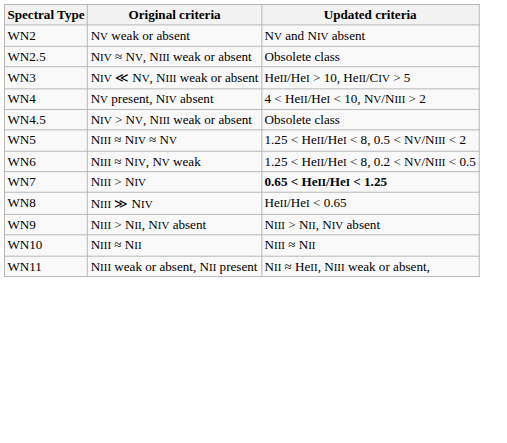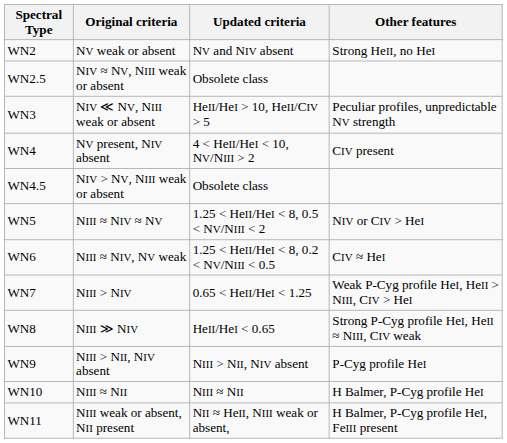+ column: Other features | Strong HeII, no HeI | Peculiar profiles, unpredictable NV strength | CIV present | NIV or CIV > HeI | CIV ≈ HeI | Weak P-Cyg profile HeI, HeII > NIII, CIV > HeI | Strong P-Cyg profile HeI, HeII ≈ NIII, CIV weak | P-Cyg profile HeI | H Balmer, P-Cyg profile HeI | H Balmer, P-Cyg profile HeI, FeIII present
WN7 | Updated criteria: bold -> normal
